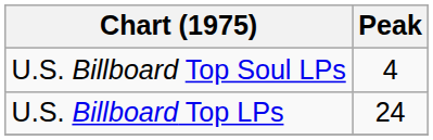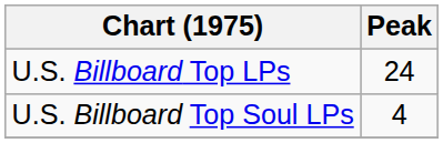rows swapped: U.S. Billboard Top LPs <-> U.S. Billboard Top Soul LPs
